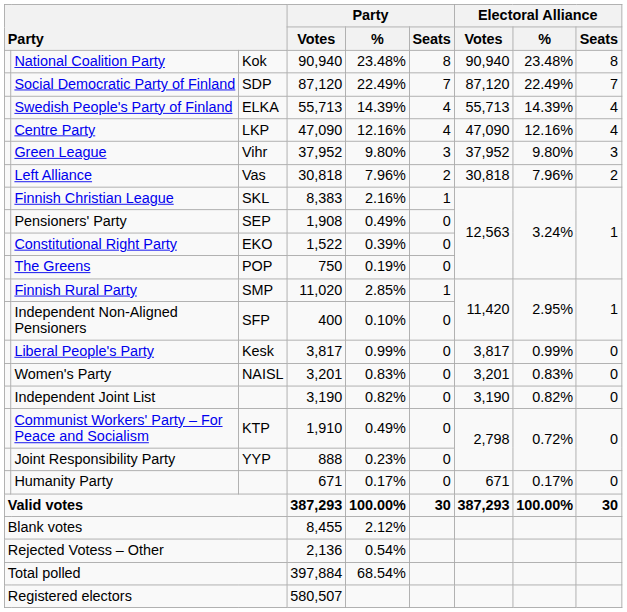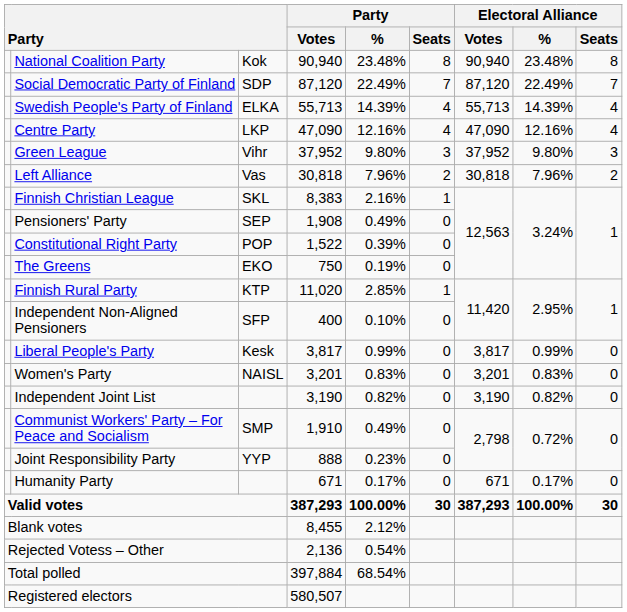Constitutional Right Party | column 3: EKO -> POP
The Greens | column 3: POP -> EKO
Finnish Rural Party | column 3: SMP -> KTP
Communist Workers' Party – For Peace and Socialism | column 3: KTP -> SMP
